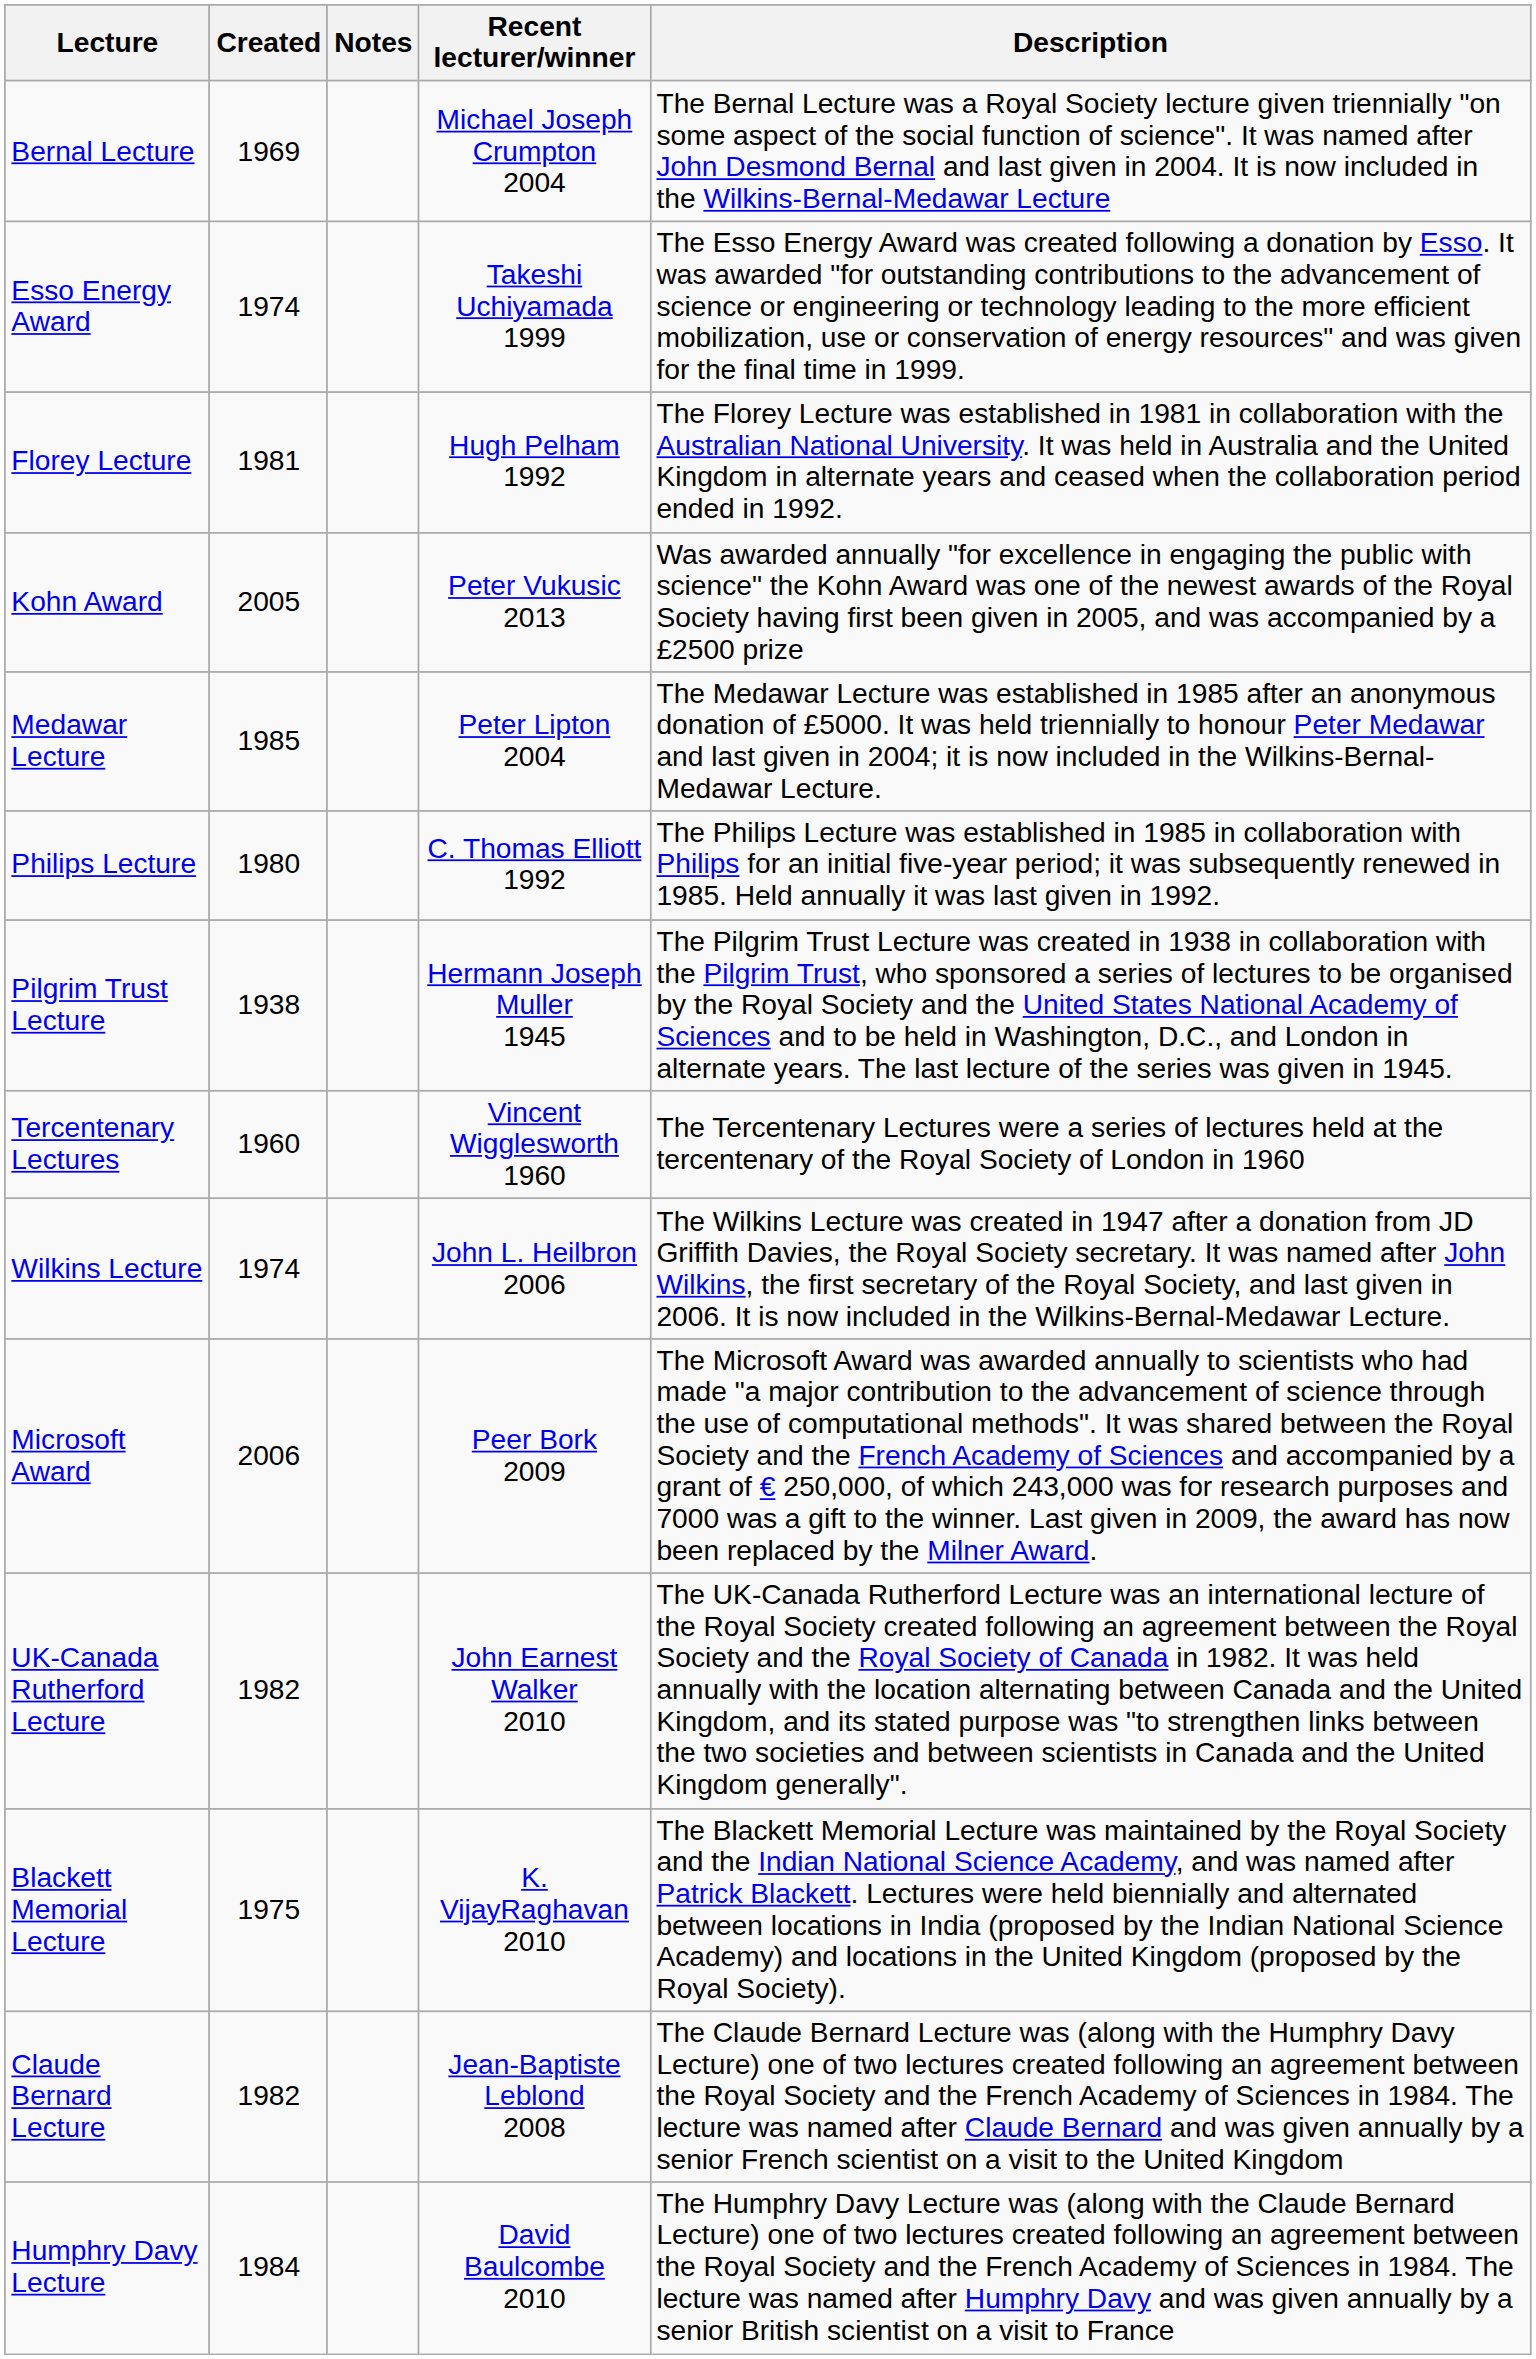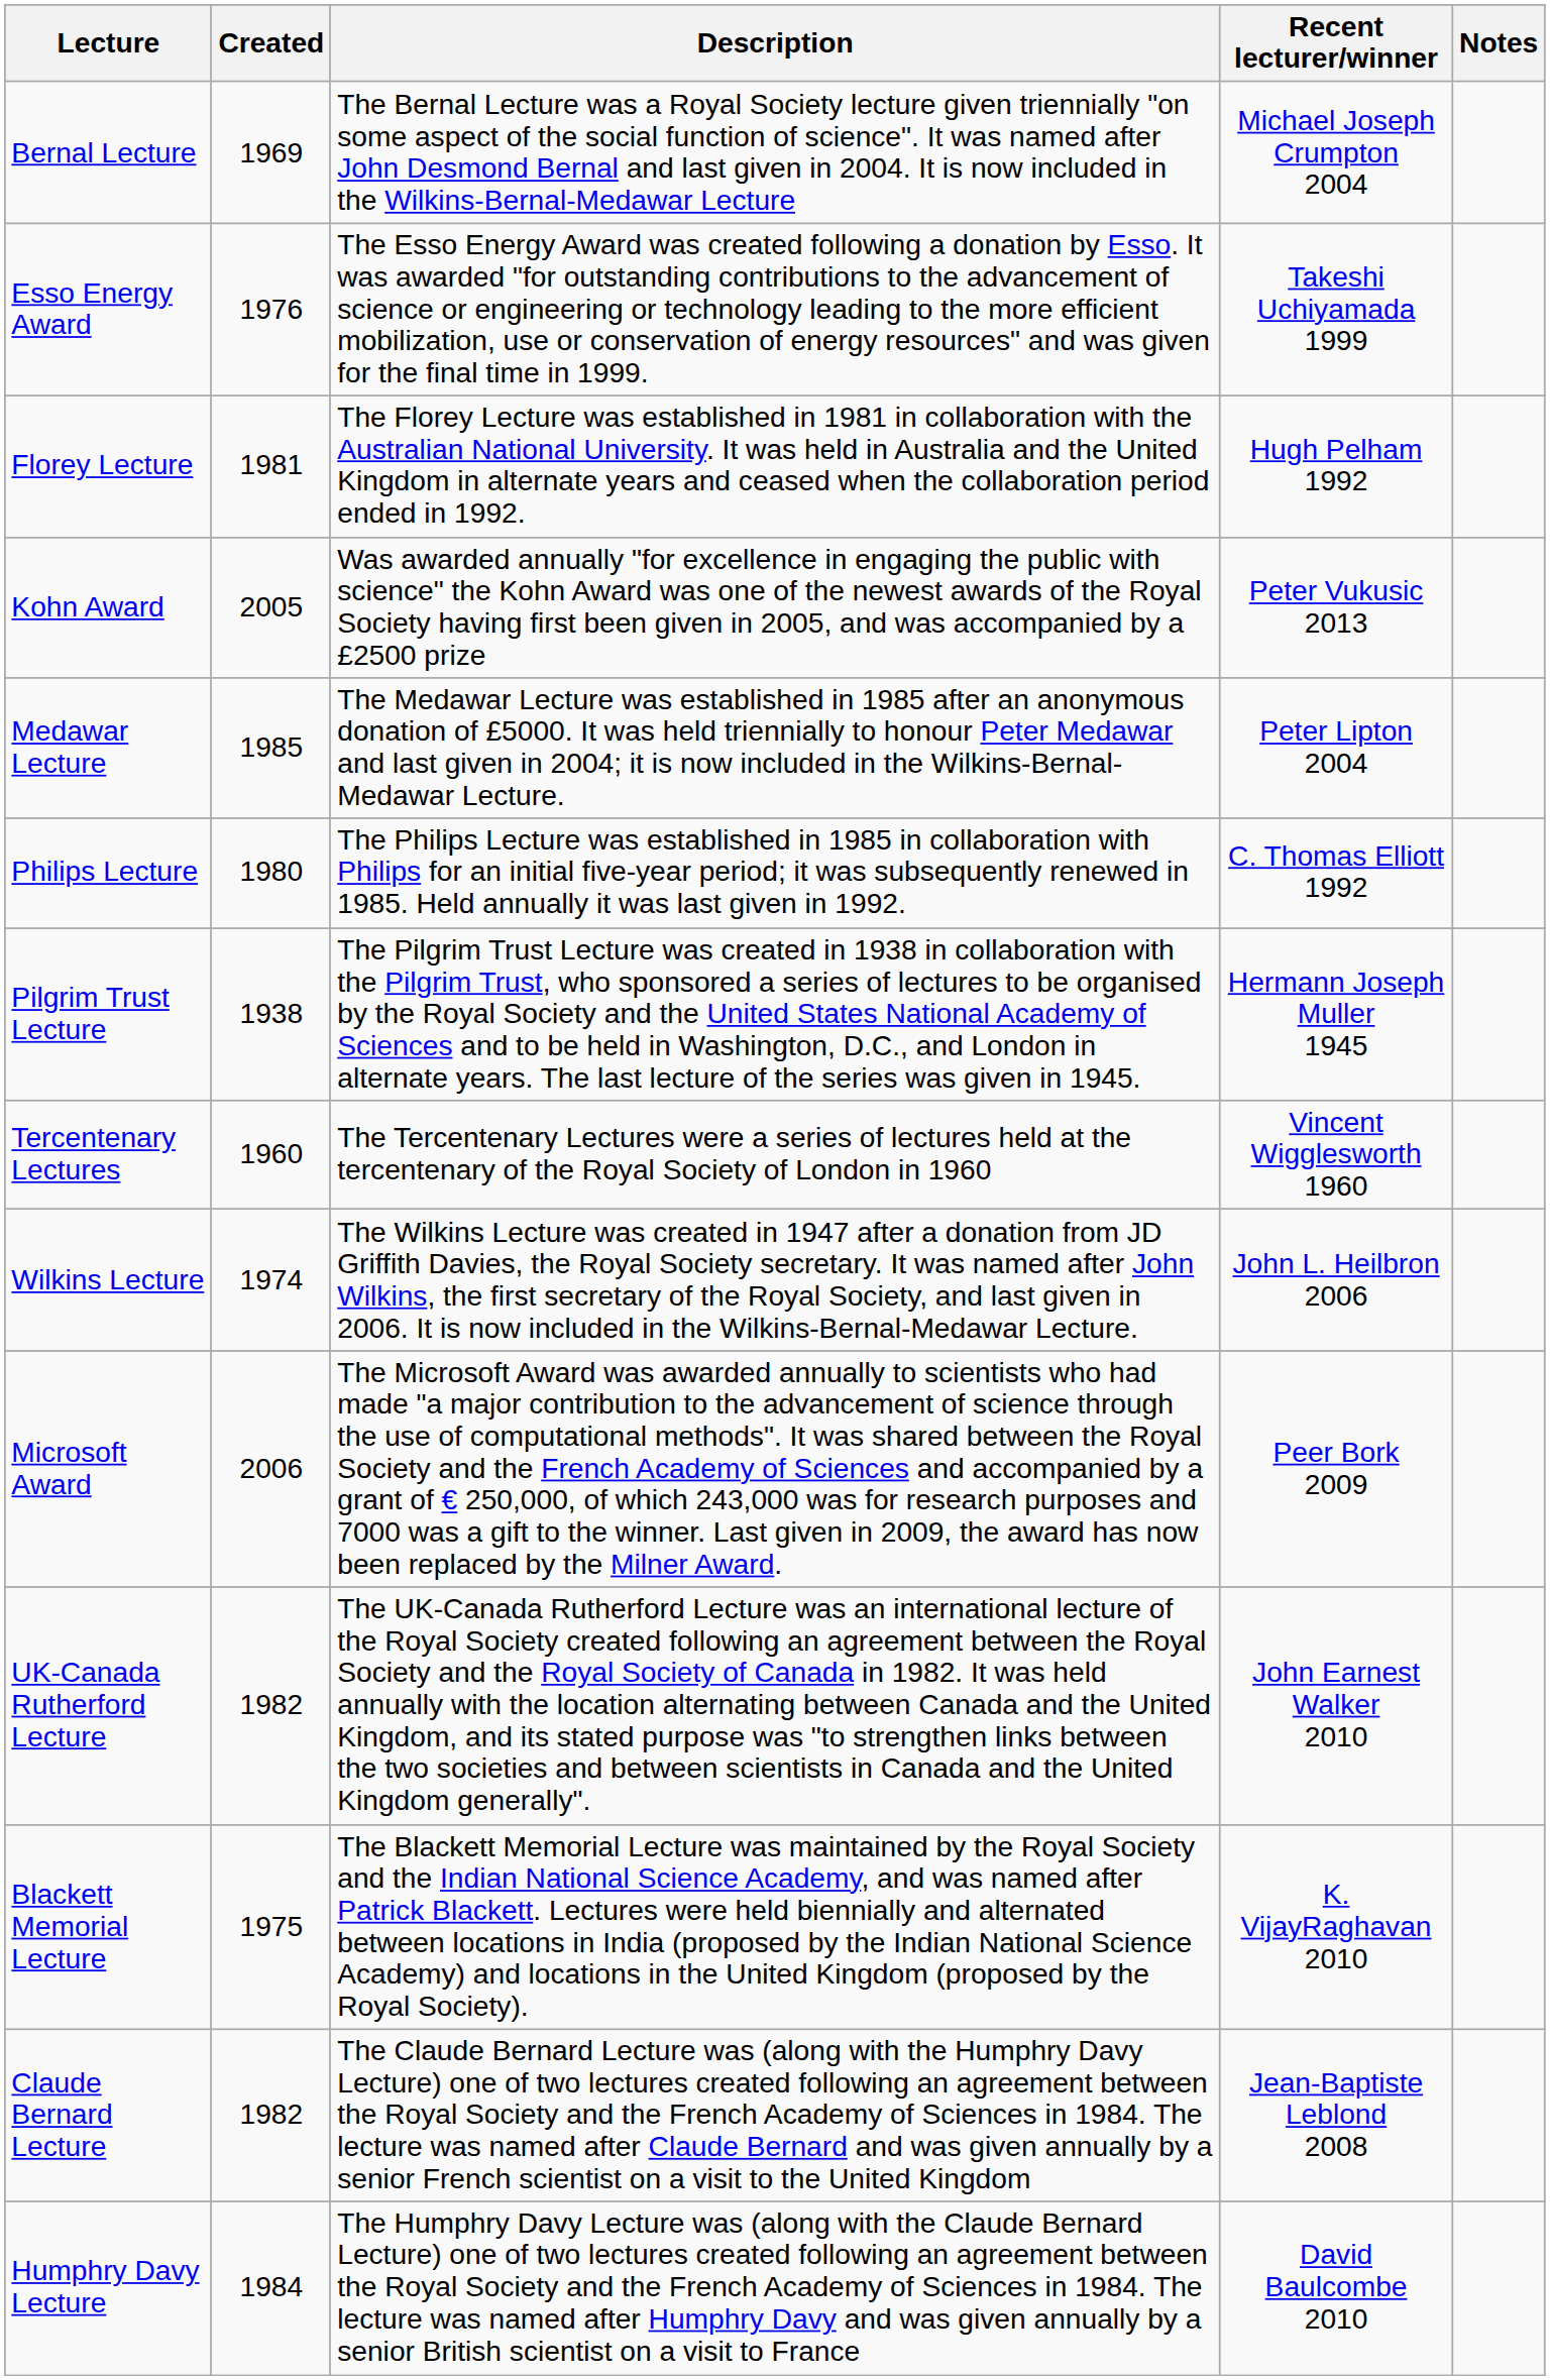columns swapped: Description <-> Notes
Esso Energy Award | Created: 1974 -> 1976
